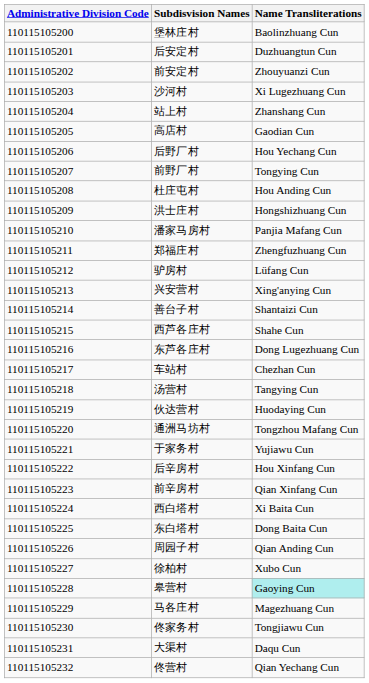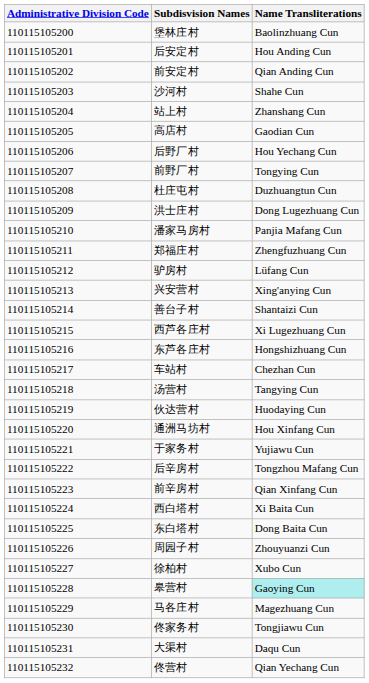后安定村 | Name Transliterations: Duzhuangtun Cun -> Hou Anding Cun
前安定村 | Name Transliterations: Zhouyuanzi Cun -> Qian Anding Cun
沙河村 | Name Transliterations: Xi Lugezhuang Cun -> Shahe Cun
杜庄屯村 | Name Transliterations: Hou Anding Cun -> Duzhuangtun Cun
洪士庄村 | Name Transliterations: Hongshizhuang Cun -> Dong Lugezhuang Cun
西芦各庄村 | Name Transliterations: Shahe Cun -> Xi Lugezhuang Cun
东芦各庄村 | Name Transliterations: Dong Lugezhuang Cun -> Hongshizhuang Cun
通洲马坊村 | Name Transliterations: Tongzhou Mafang Cun -> Hou Xinfang Cun
后辛房村 | Name Transliterations: Hou Xinfang Cun -> Tongzhou Mafang Cun
周园子村 | Name Transliterations: Qian Anding Cun -> Zhouyuanzi Cun
